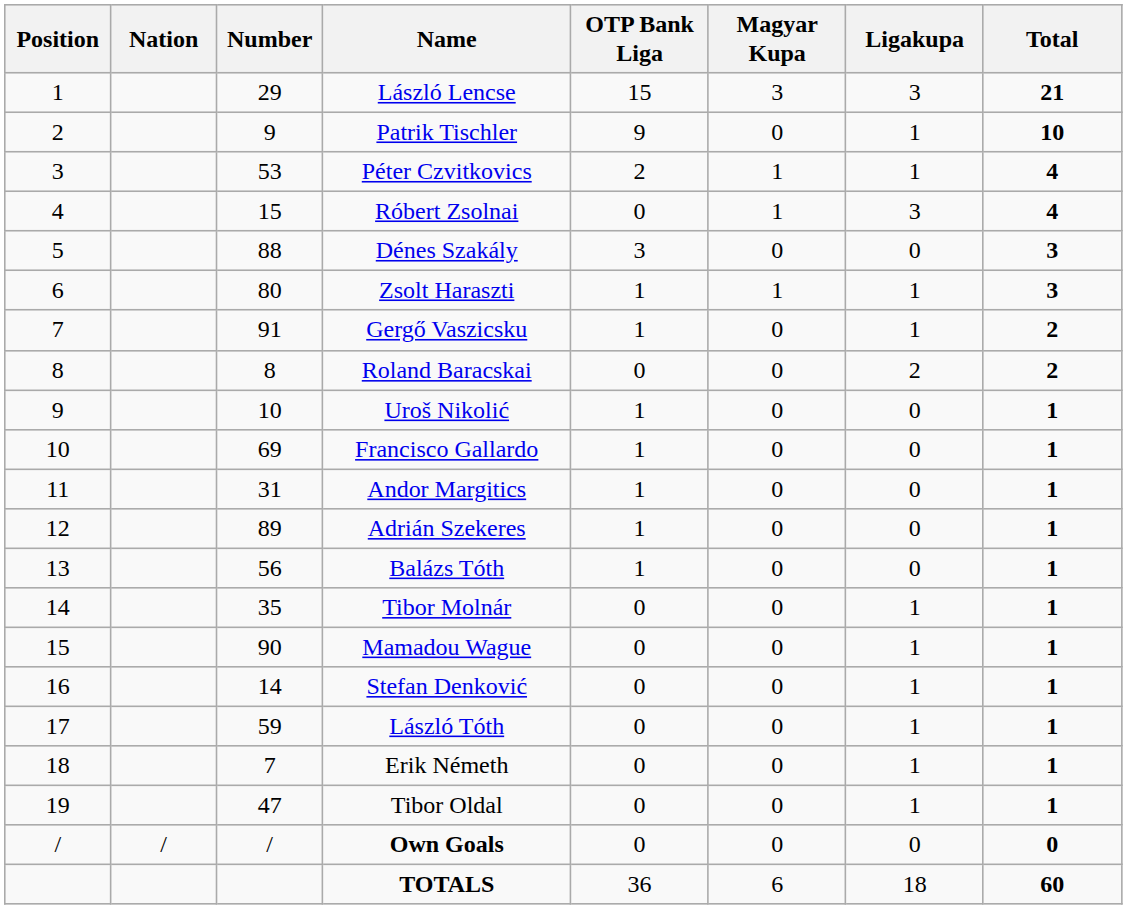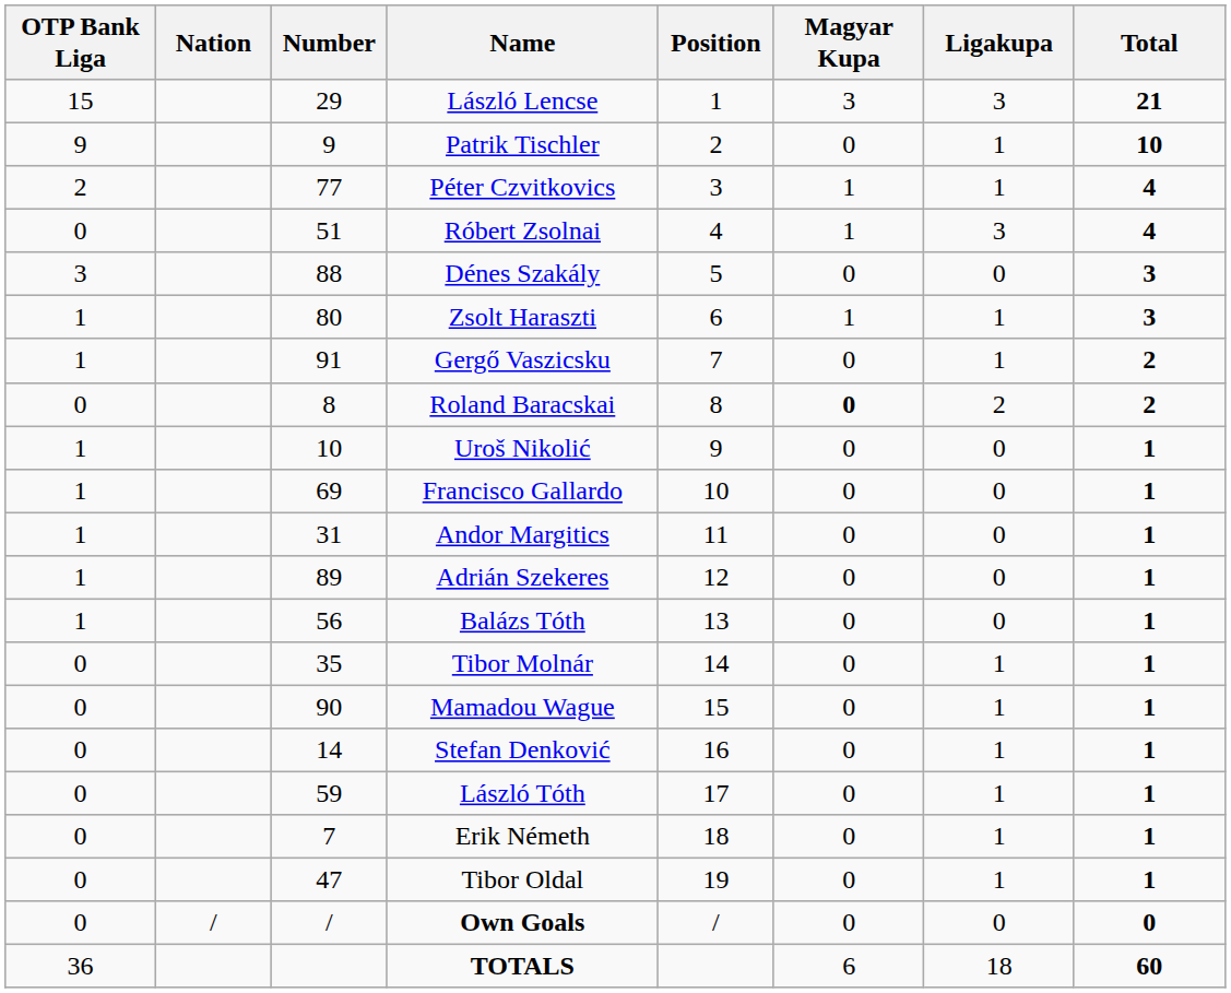columns swapped: Position <-> OTP Bank Liga
Péter Czvitkovics | Number: 53 -> 77
Róbert Zsolnai | Number: 15 -> 51
Roland Baracskai | Magyar Kupa: normal -> bold
